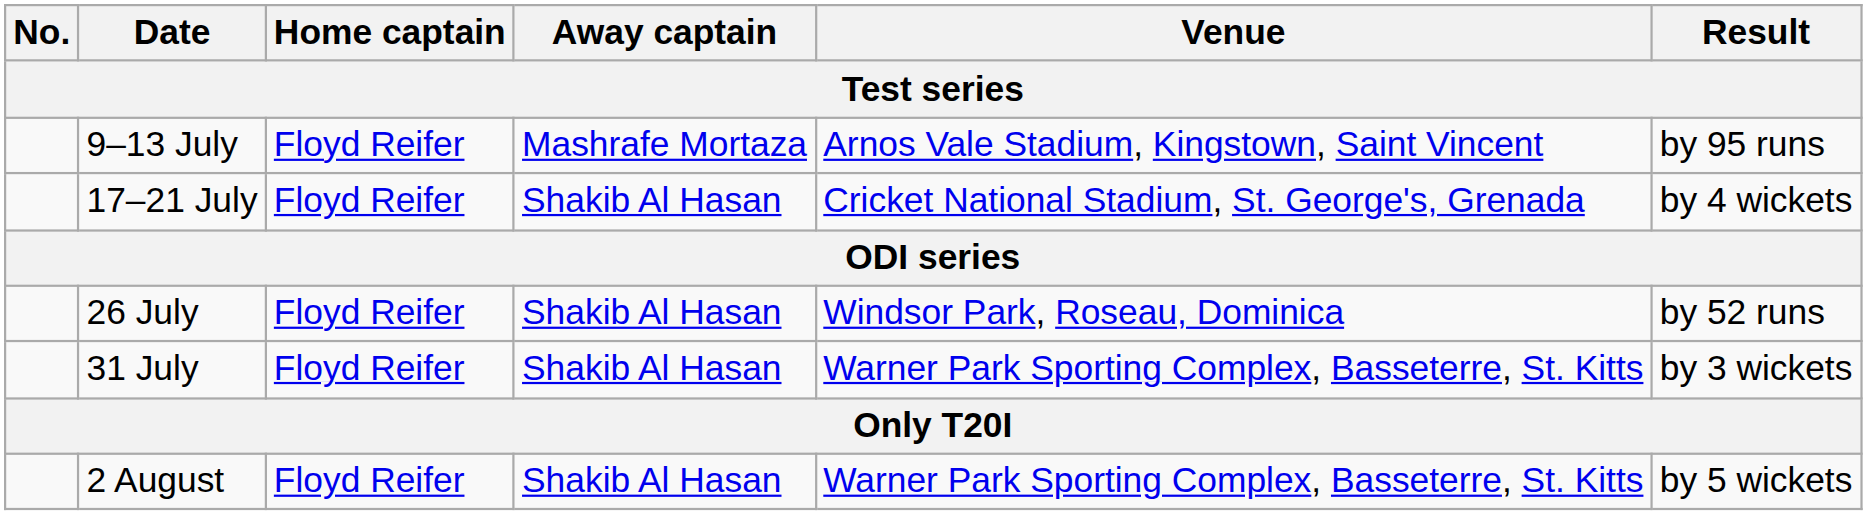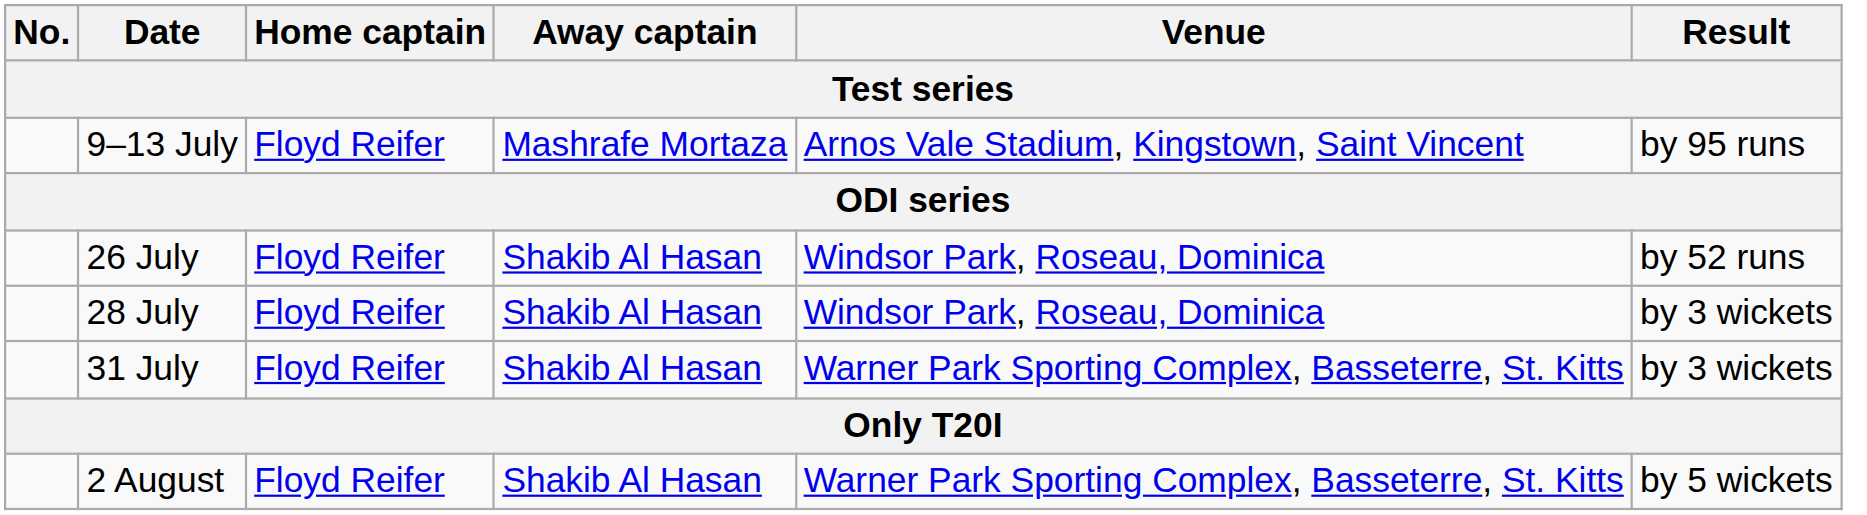- row: 17–21 July | Floyd Reifer | Shakib Al Hasan | Cricket National Stadium, St. George's, Grenada | by 4 wickets
+ row: 28 July | Floyd Reifer | Shakib Al Hasan | Windsor Park, Roseau, Dominica | by 3 wickets
